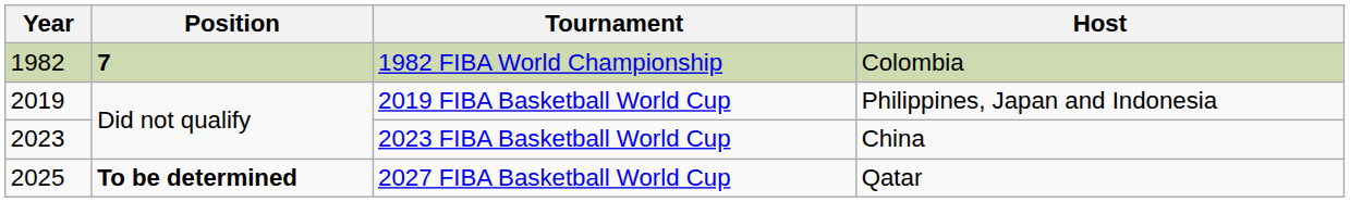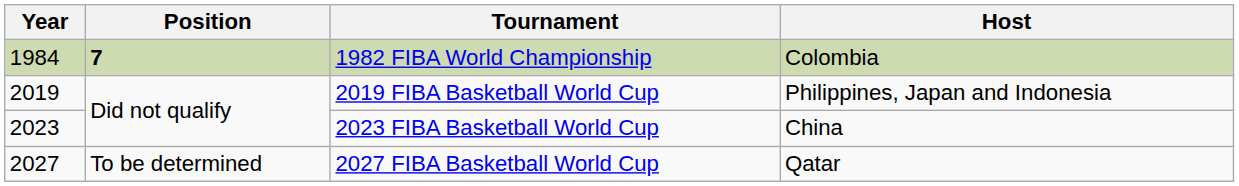1982 FIBA World Championship | Year: 1982 -> 1984
2027 FIBA Basketball World Cup | Year: 2025 -> 2027
2027 FIBA Basketball World Cup | Position: bold -> normal
